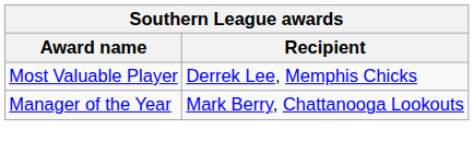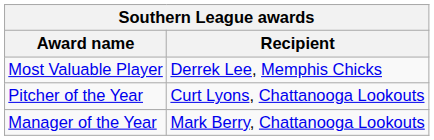+ row: Pitcher of the Year | Curt Lyons, Chattanooga Lookouts
